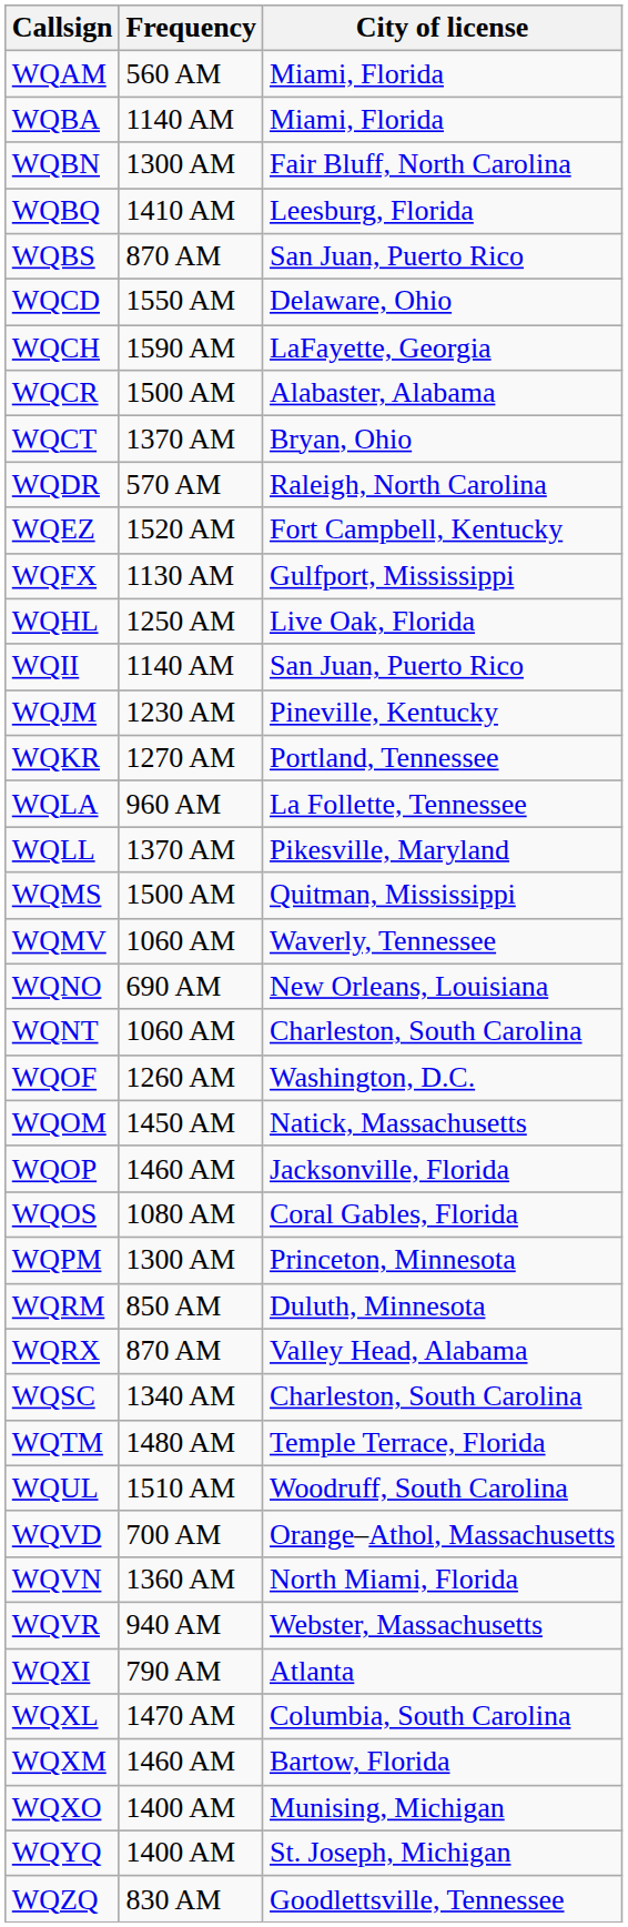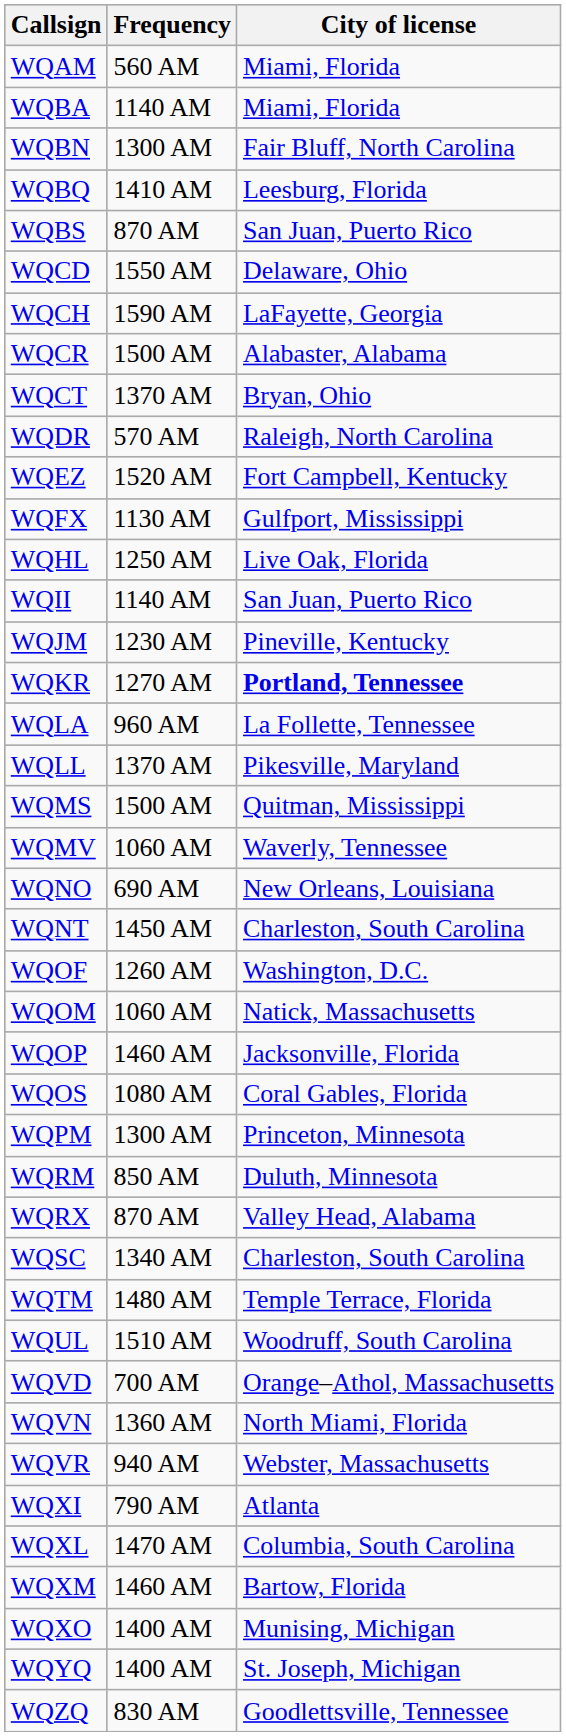WQKR | City of license: normal -> bold
WQNT | Frequency: 1060 AM -> 1450 AM
WQOM | Frequency: 1450 AM -> 1060 AM
